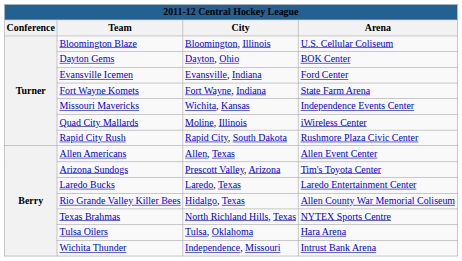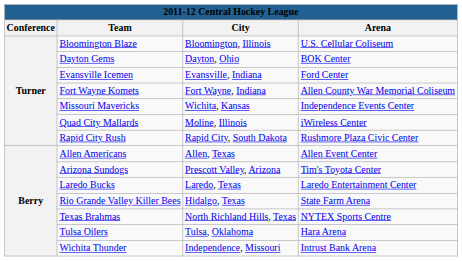Fort Wayne Komets | Arena: State Farm Arena -> Allen County War Memorial Coliseum
Rio Grande Valley Killer Bees | Arena: Allen County War Memorial Coliseum -> State Farm Arena
